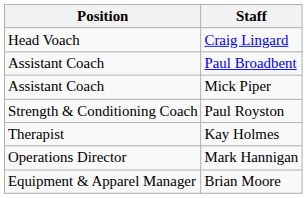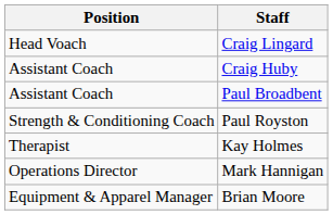+ row: Assistant Coach | Craig Huby
- row: Assistant Coach | Mick Piper
